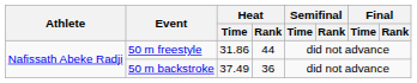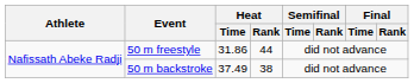50 m backstroke | Heat / Rank: 36 -> 38
